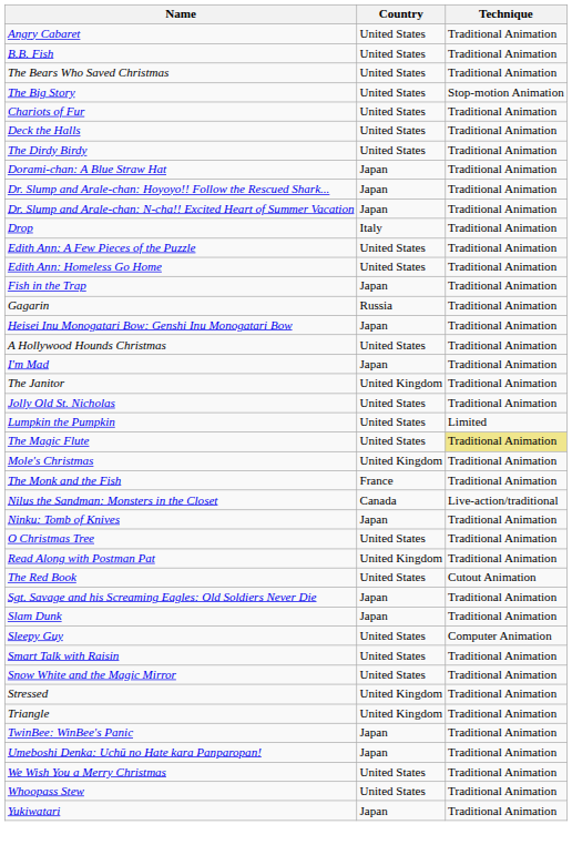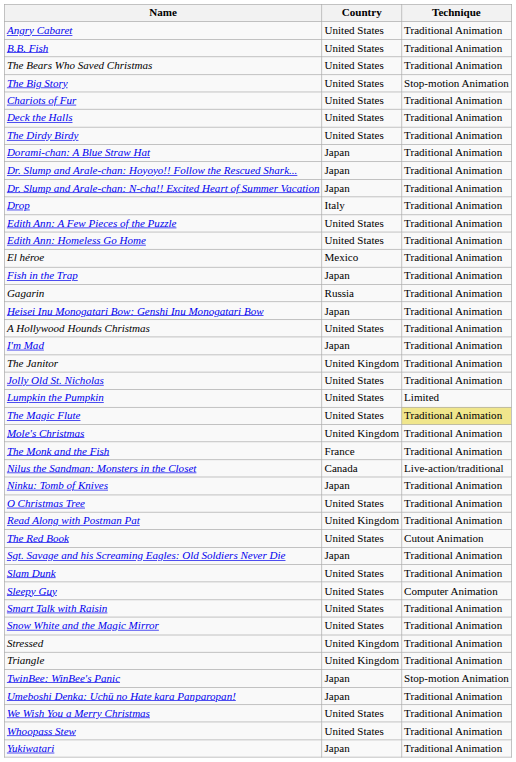+ row: El héroe | Mexico | Traditional Animation
Slam Dunk | Country: Japan -> United States
TwinBee: WinBee's Panic | Technique: Traditional Animation -> Stop-motion Animation
